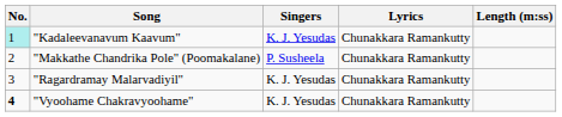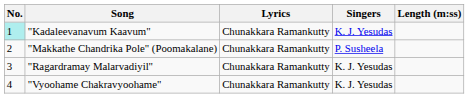columns swapped: Singers <-> Lyrics
"Vyoohame Chakravyoohame" | No.: bold -> normal
